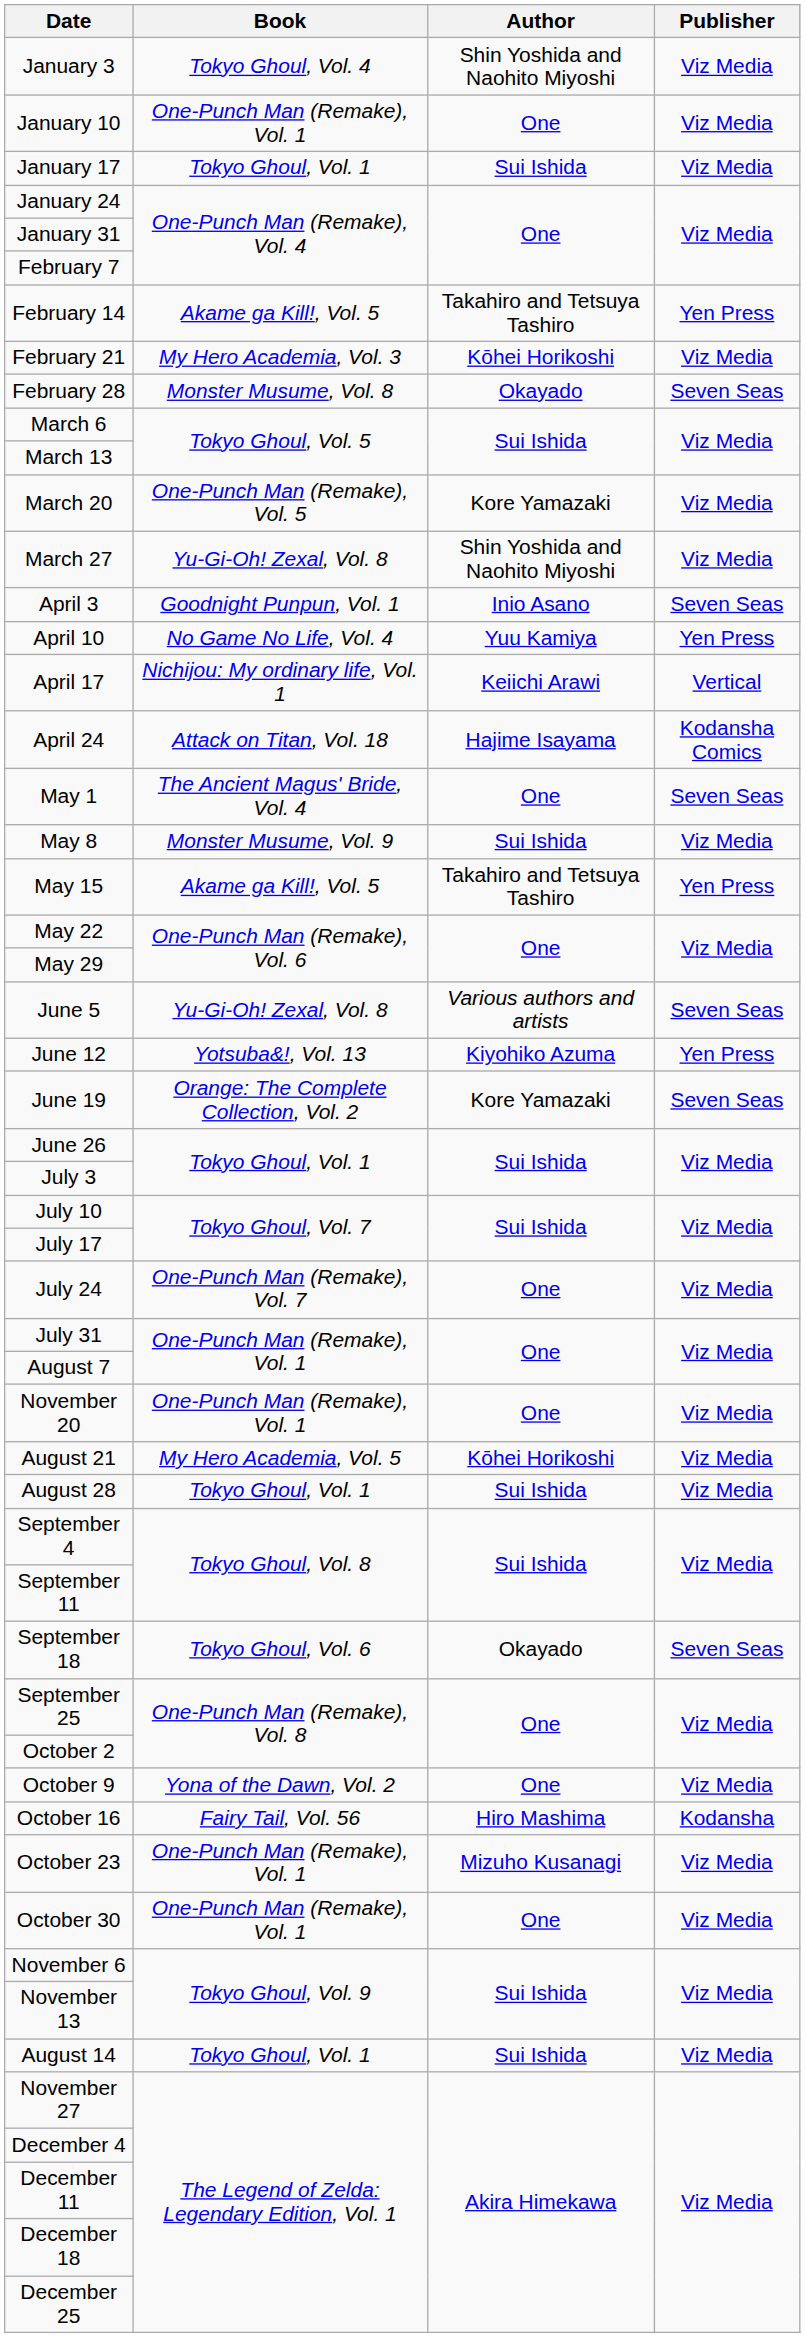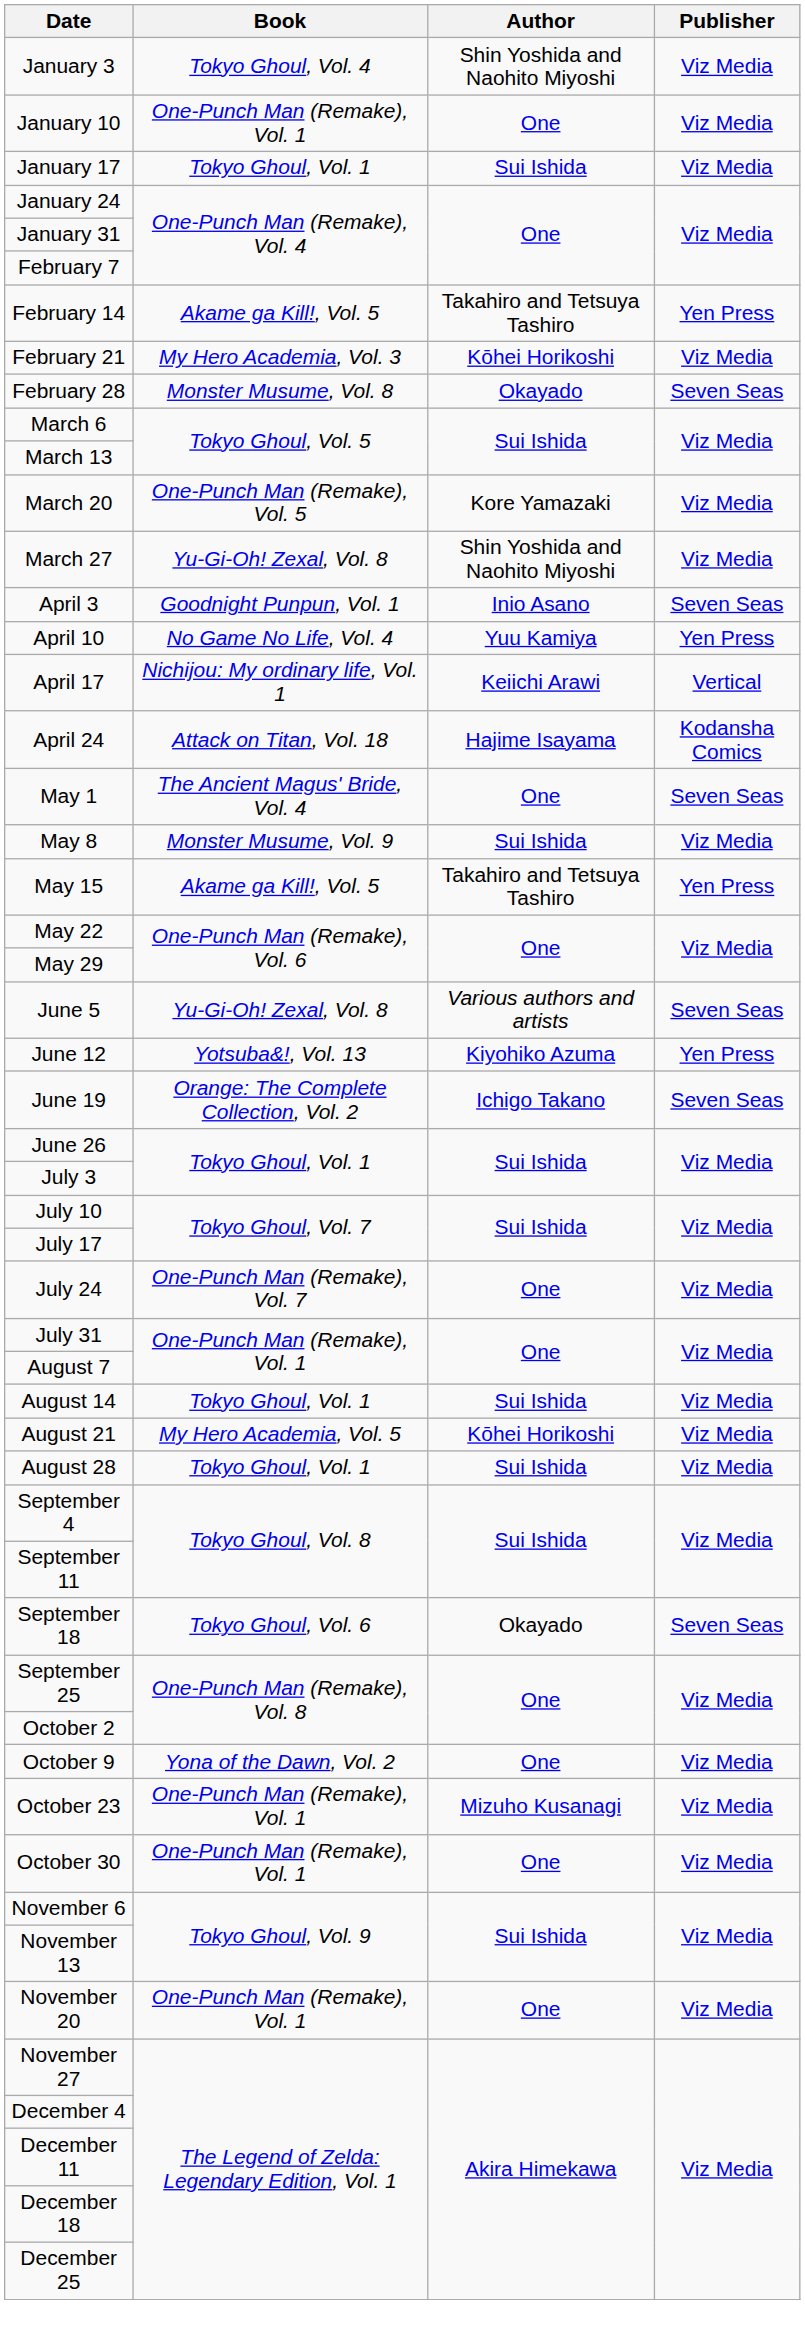June 19 | Author: Kore Yamazaki -> Ichigo Takano
rows swapped: August 14 <-> November 20
- row: October 16 | Fairy Tail, Vol. 56 | Hiro Mashima | Kodansha
